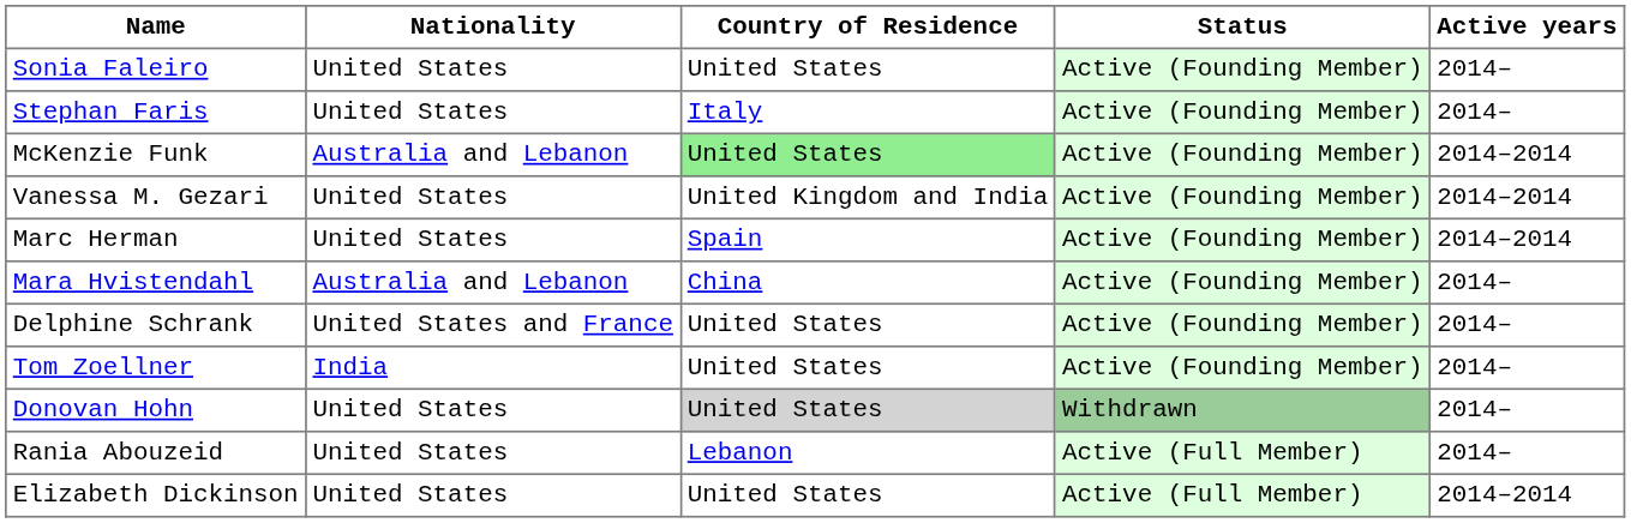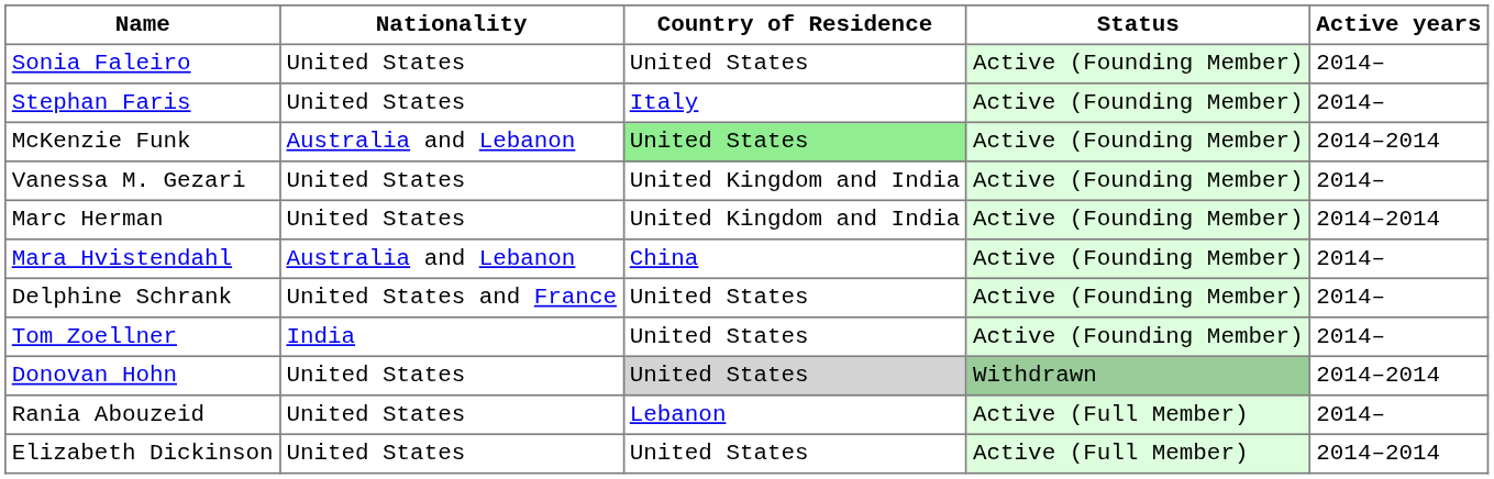Vanessa M. Gezari | Active years: 2014–2014 -> 2014–
Marc Herman | Country of Residence: Spain -> United Kingdom and India
Donovan Hohn | Active years: 2014– -> 2014–2014
